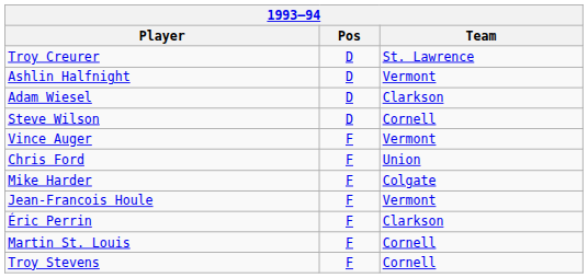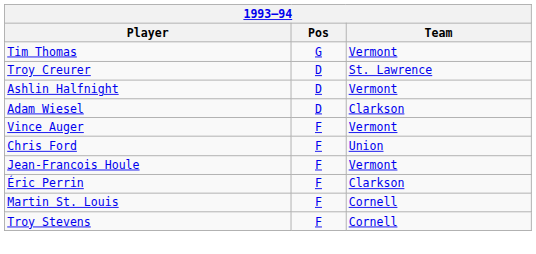+ row: Tim Thomas | G | Vermont
- row: Steve Wilson | D | Cornell
- row: Mike Harder | F | Colgate
